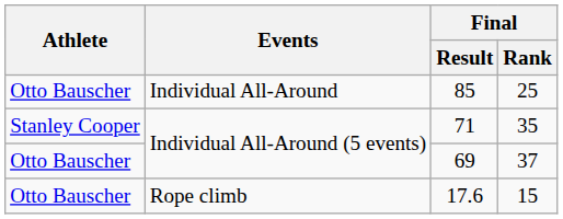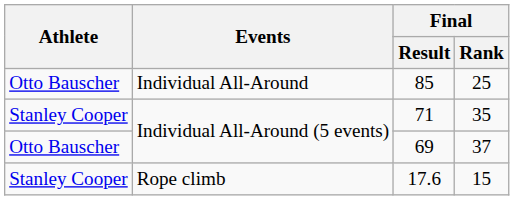17.6 | Athlete: Otto Bauscher -> Stanley Cooper
